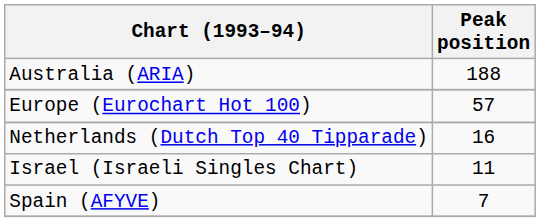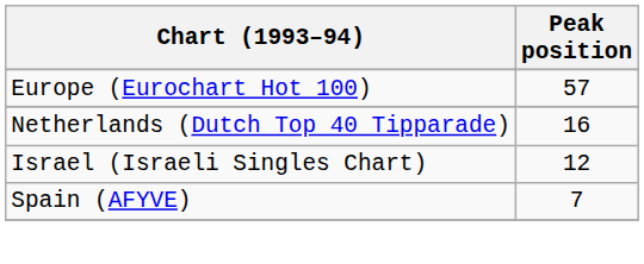- row: Australia (ARIA) | 188
Israel (Israeli Singles Chart) | Peak position: 11 -> 12
